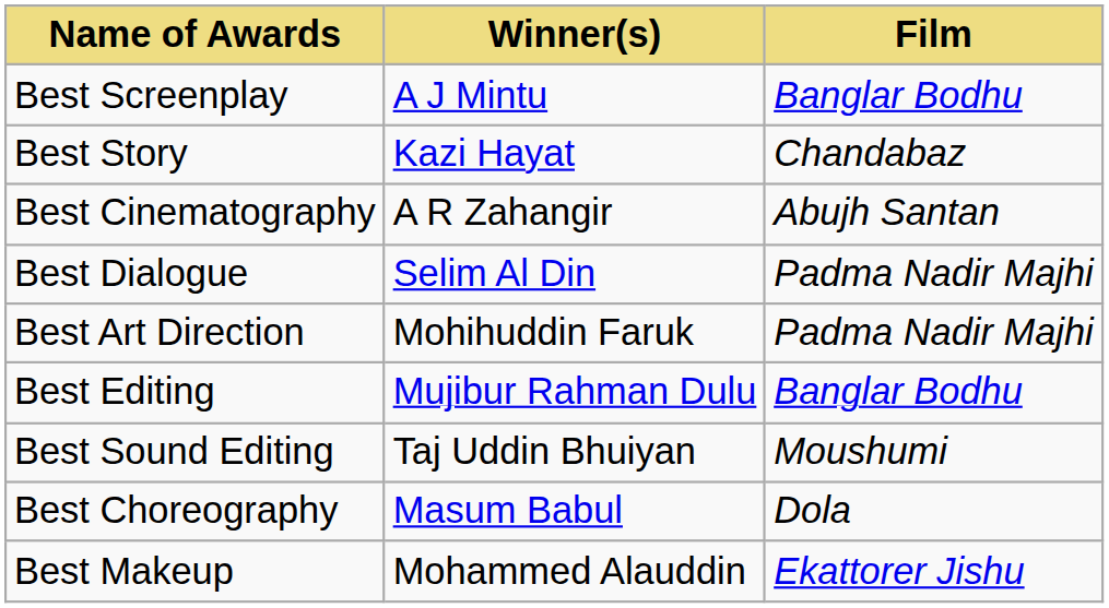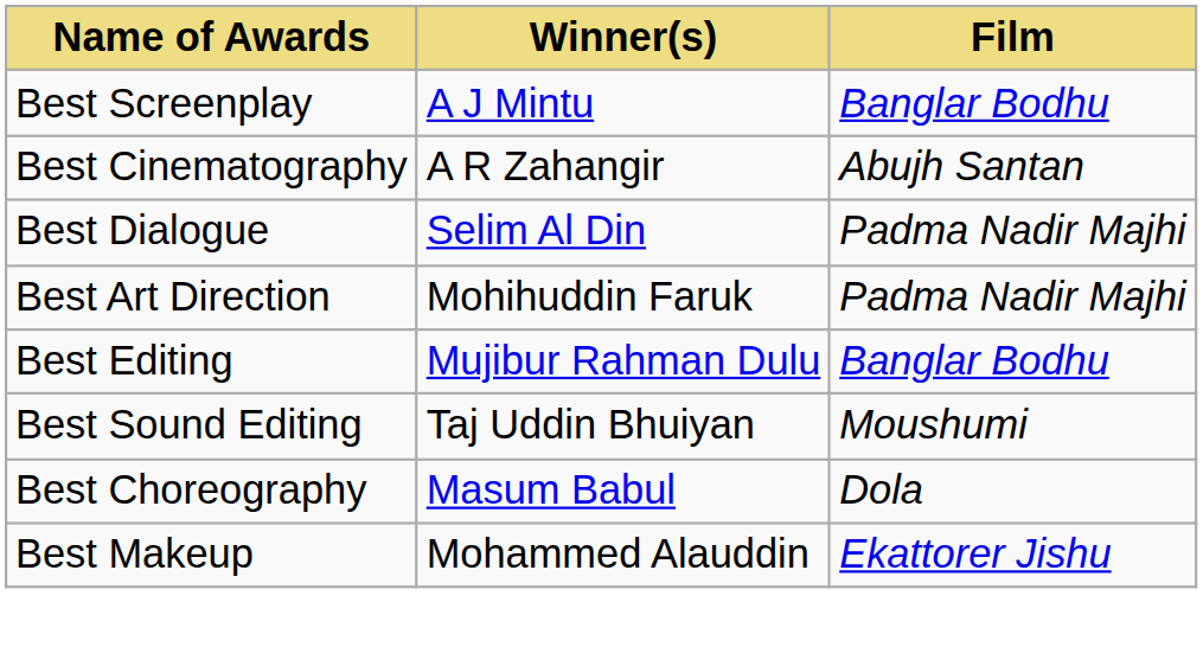- row: Best Story | Kazi Hayat | Chandabaz
